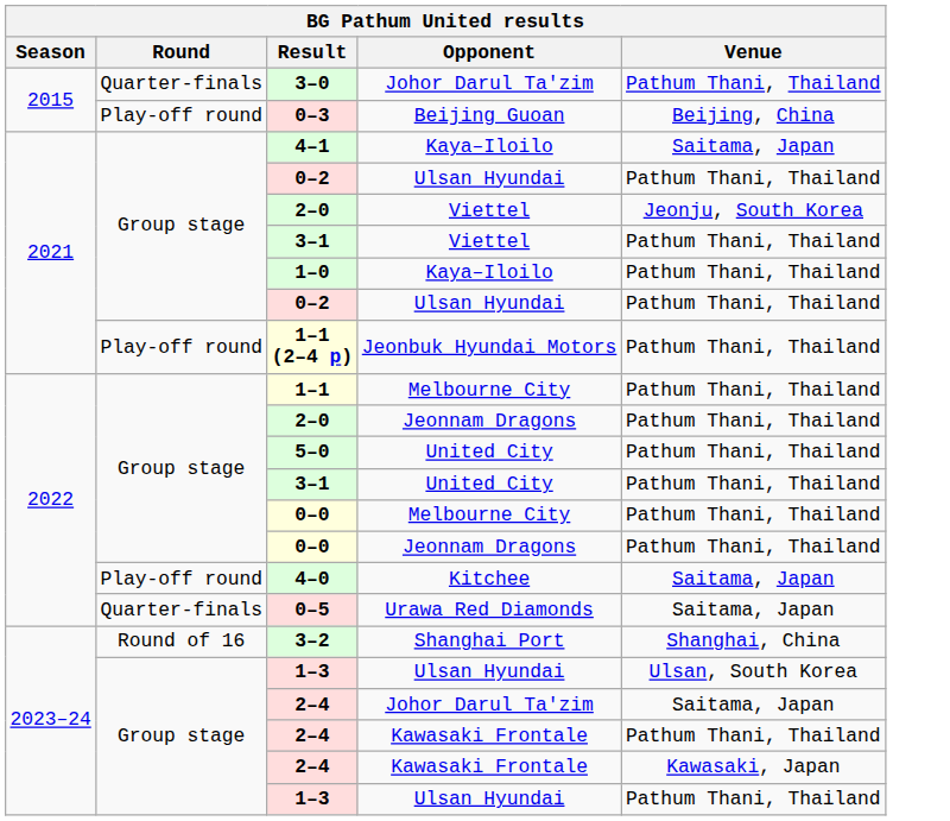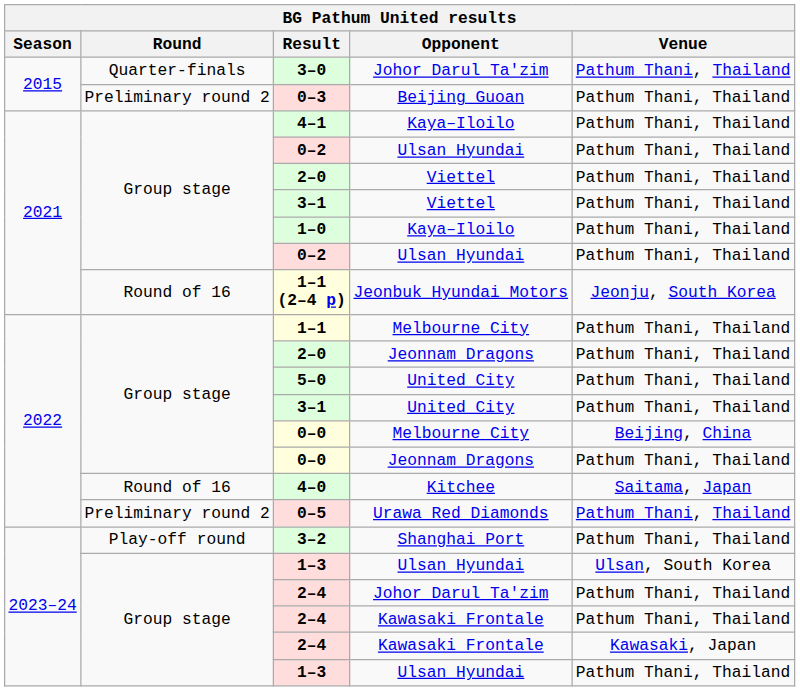0–3 | Round: Play-off round -> Preliminary round 2
0–3 | Venue: Beijing, China -> Pathum Thani, Thailand
4–1 | Venue: Saitama, Japan -> Pathum Thani, Thailand
2–0 / Viettel | Venue: Jeonju, South Korea -> Pathum Thani, Thailand
1–1 (2–4 p) | Round: Play-off round -> Round of 16
1–1 (2–4 p) | Venue: Pathum Thani, Thailand -> Jeonju, South Korea
0–0 / Melbourne City | Venue: Pathum Thani, Thailand -> Beijing, China
4–0 | Round: Play-off round -> Round of 16
0–5 | Round: Quarter-finals -> Preliminary round 2
0–5 | Venue: Saitama, Japan -> Pathum Thani, Thailand
3–2 | Round: Round of 16 -> Play-off round
3–2 | Venue: Shanghai, China -> Pathum Thani, Thailand
2–4 / Johor Darul Ta'zim | Venue: Saitama, Japan -> Pathum Thani, Thailand
